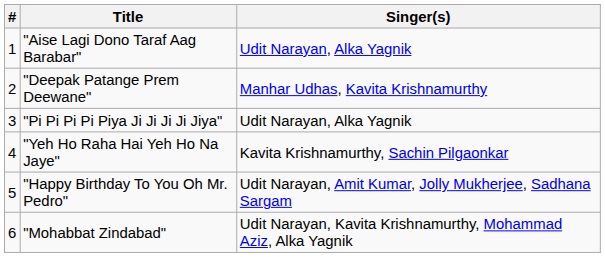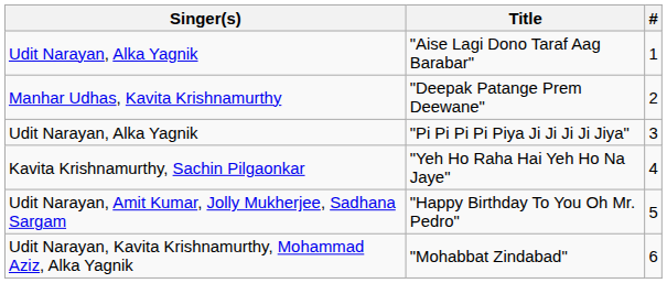columns swapped: # <-> Singer(s)
